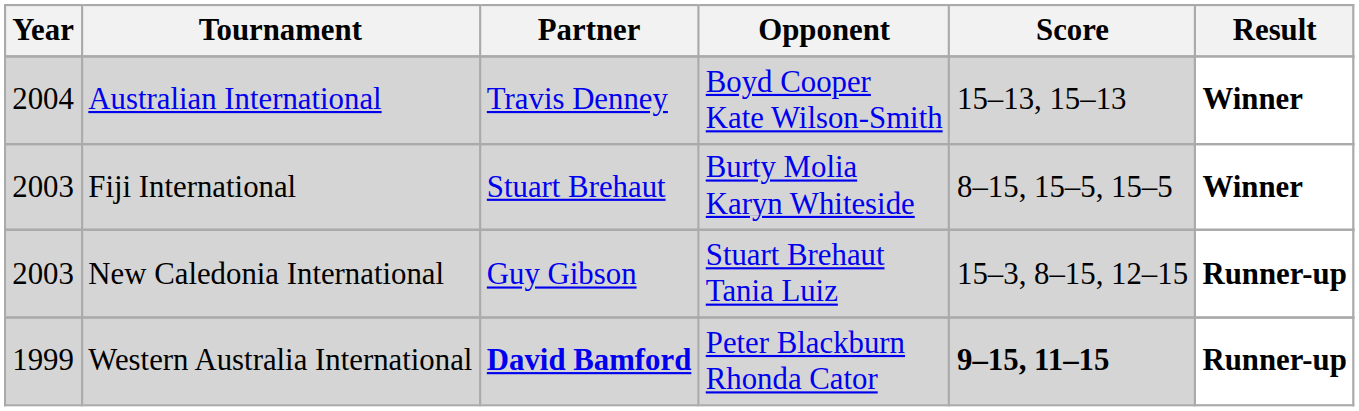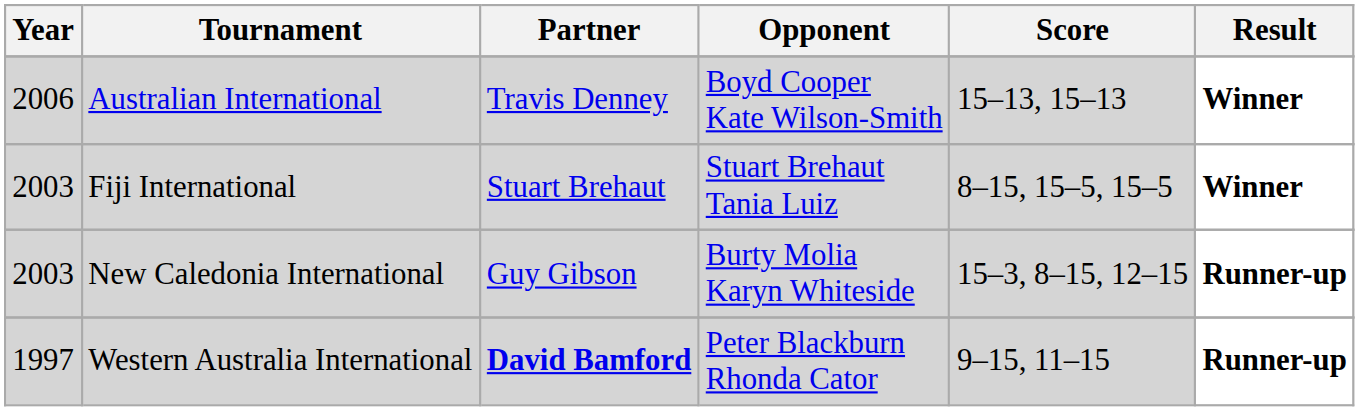Australian International | Year: 2004 -> 2006
Fiji International | Opponent: Burty Molia Karyn Whiteside -> Stuart Brehaut Tania Luiz
New Caledonia International | Opponent: Stuart Brehaut Tania Luiz -> Burty Molia Karyn Whiteside
Western Australia International | Year: 1999 -> 1997
Western Australia International | Score: bold -> normal
